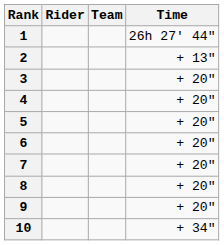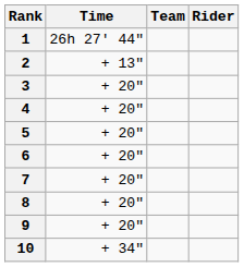columns swapped: Rider <-> Time
